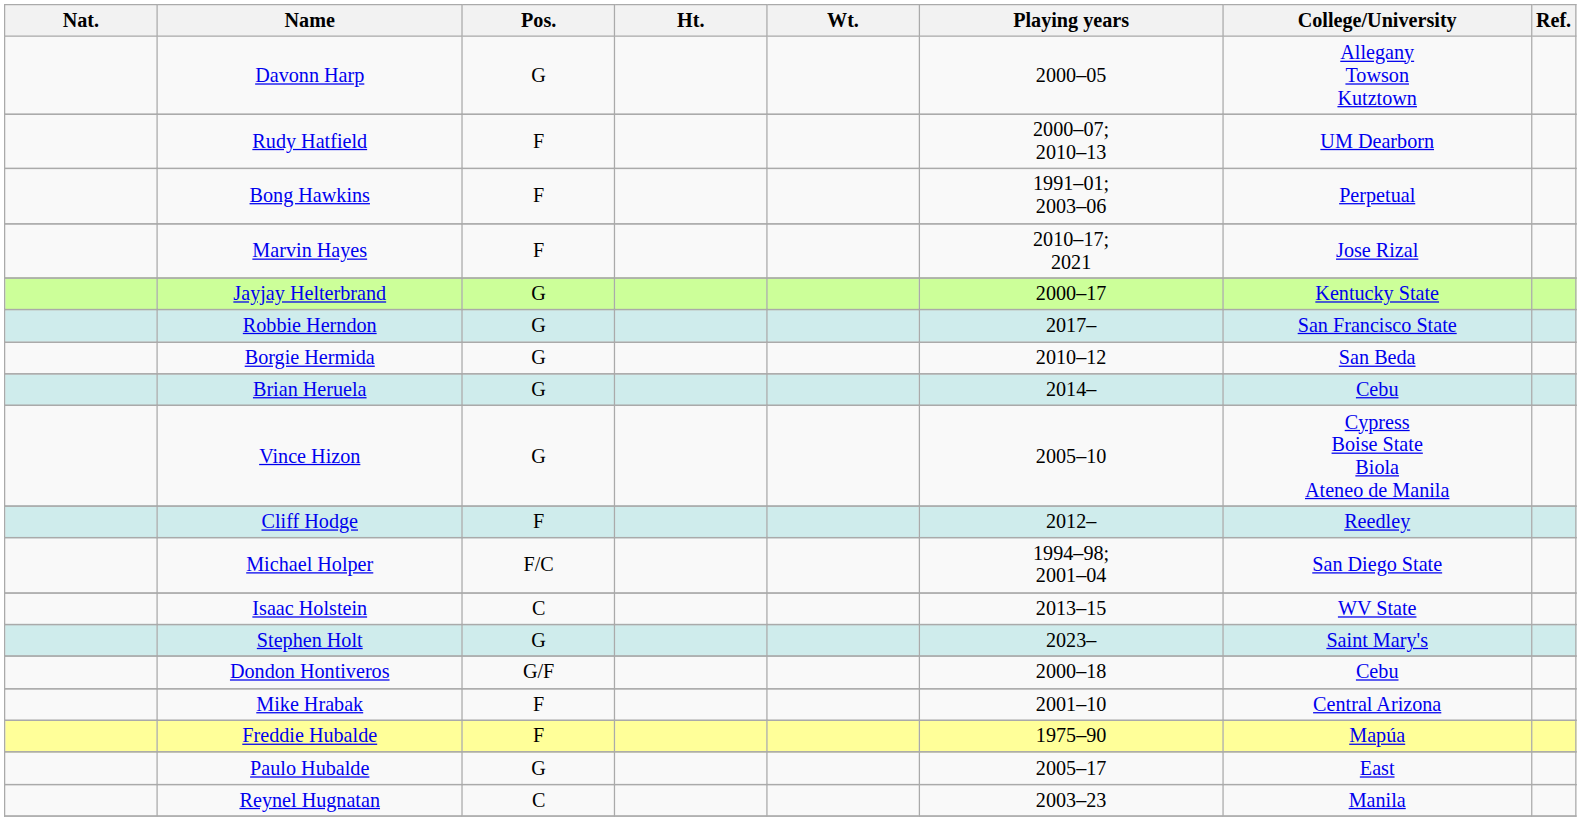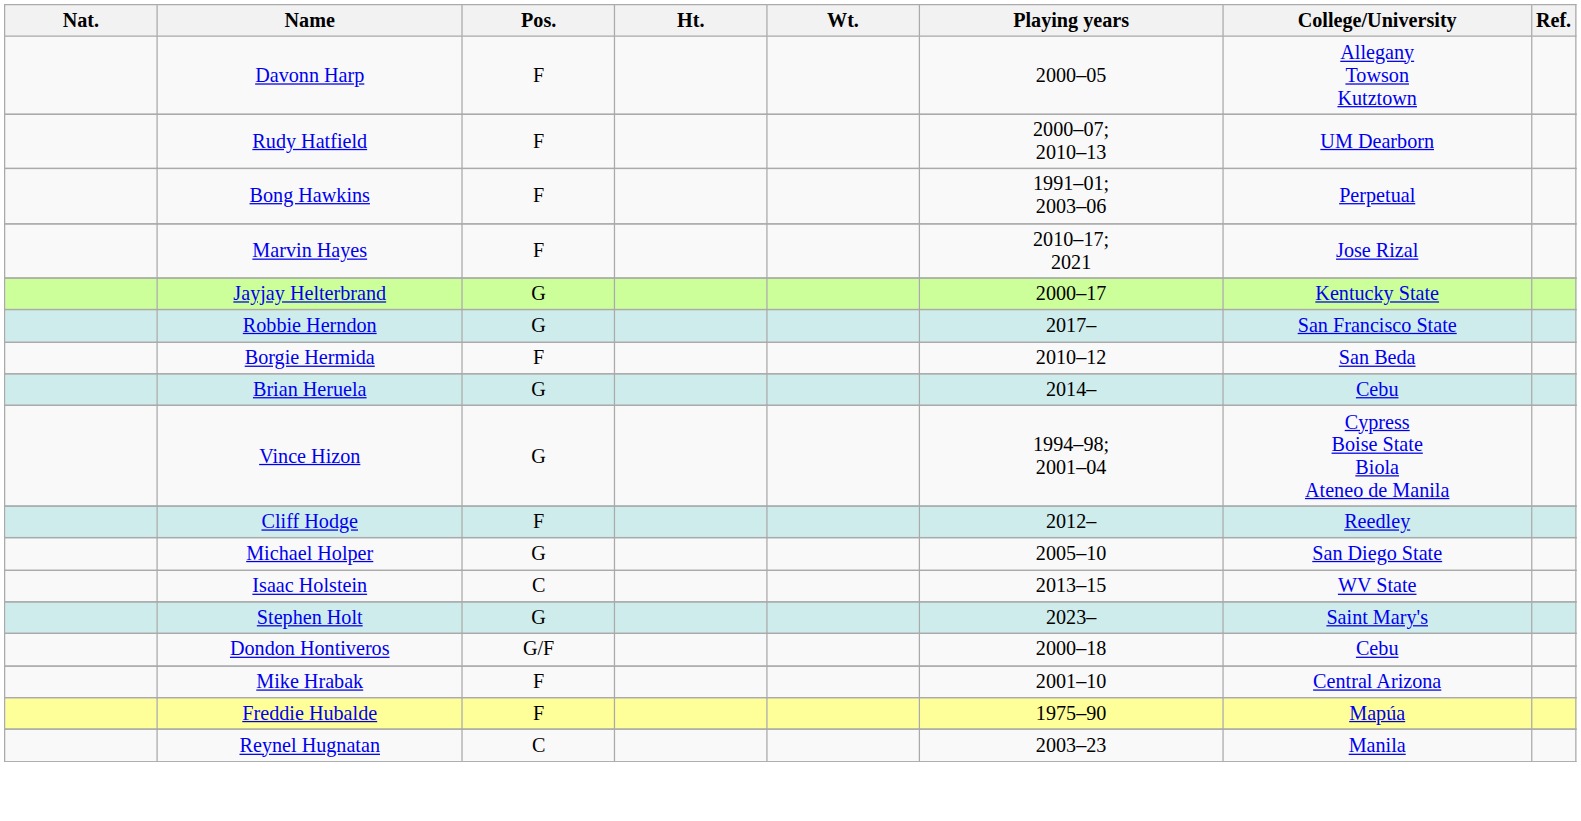Davonn Harp | Pos.: G -> F
Borgie Hermida | Pos.: G -> F
Vince Hizon | Playing years: 2005–10 -> 1994–98; 2001–04
Michael Holper | Pos.: F/C -> G
Michael Holper | Playing years: 1994–98; 2001–04 -> 2005–10
- row: Paulo Hubalde | G | 2005–17 | East
